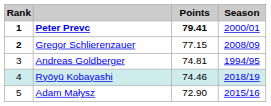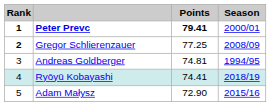Gregor Schlierenzauer | Points: 77.15 -> 77.25
Ryōyū Kobayashi | Points: 74.46 -> 74.41
